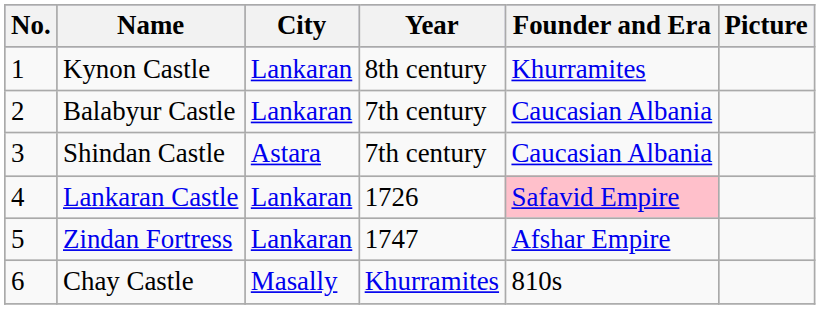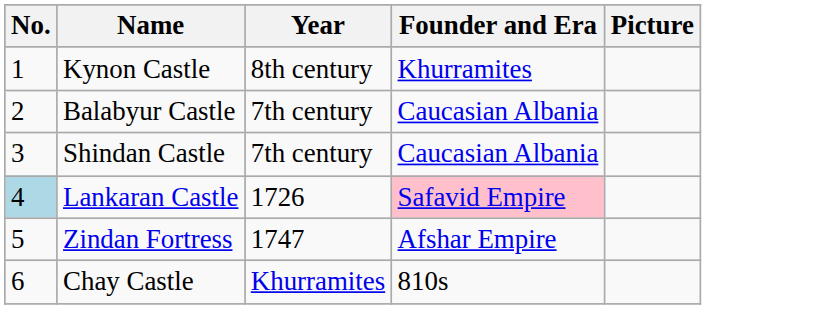- column: City | Lankaran | Lankaran | Astara | Lankaran | Lankaran | Masally
Lankaran Castle | No.: no background -> lightblue background
